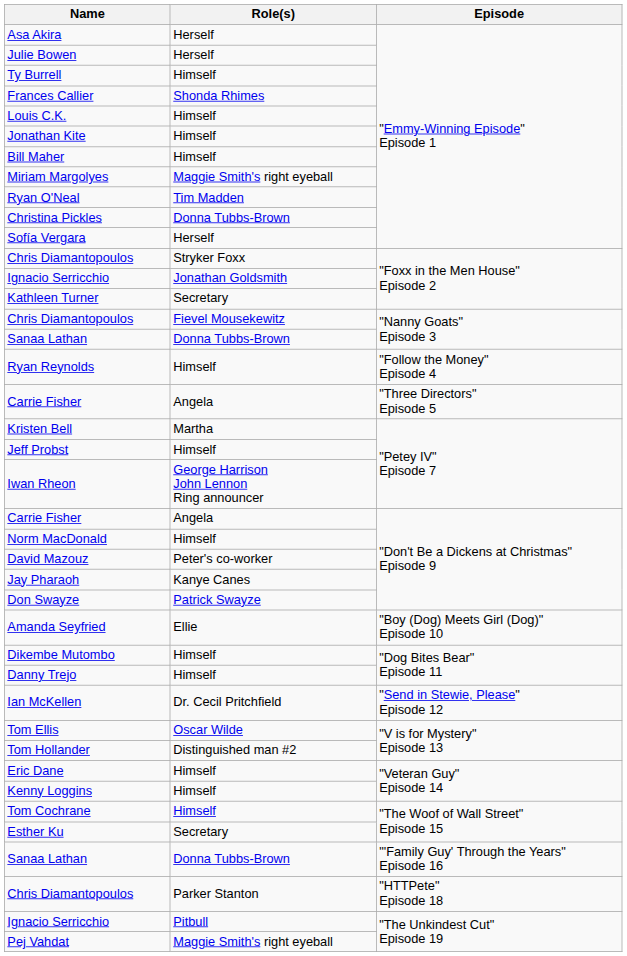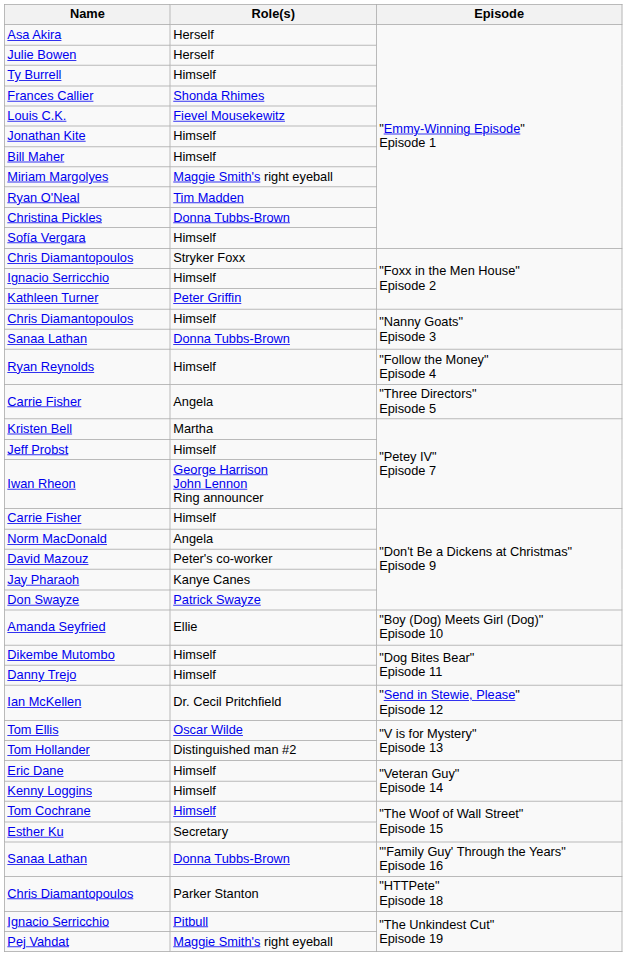Louis C.K. | Role(s): Himself -> Fievel Mousekewitz
Sofía Vergara | Role(s): Herself -> Himself
Ignacio Serricchio / "Foxx in the Men House" Episode 2 | Role(s): Jonathan Goldsmith -> Himself
Kathleen Turner | Role(s): Secretary -> Peter Griffin
Chris Diamantopoulos / "Nanny Goats" Episode 3 | Role(s): Fievel Mousekewitz -> Himself
Carrie Fisher / "Don't Be a Dickens at Christmas" Episode 9 | Role(s): Angela -> Himself
Norm MacDonald | Role(s): Himself -> Angela
